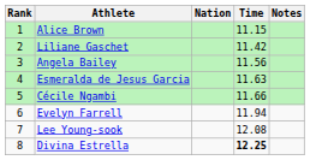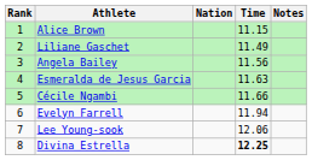Liliane Gaschet | Time: 11.42 -> 11.49
Lee Young-sook | Time: 12.08 -> 12.06
